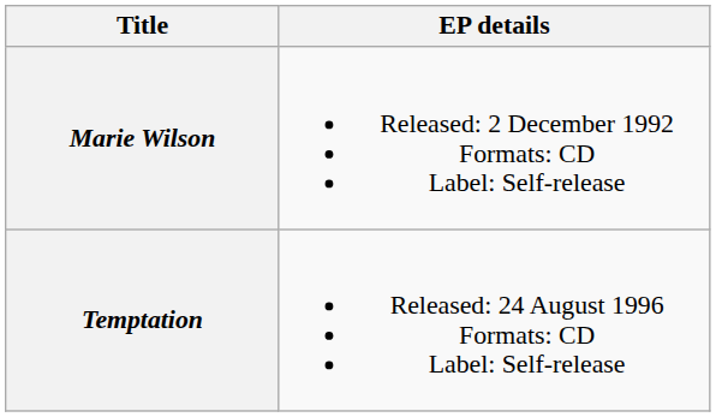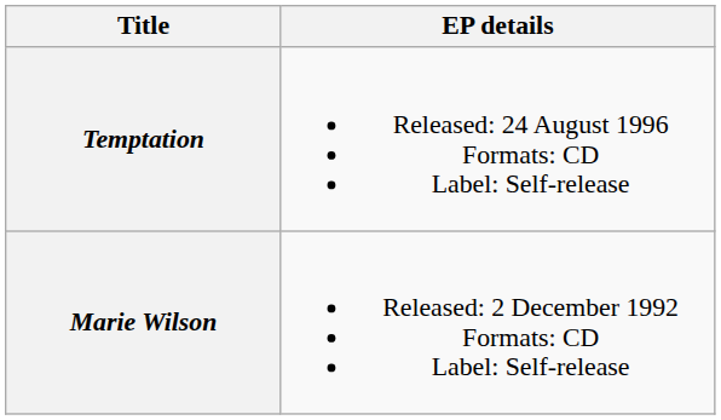rows swapped: Marie Wilson <-> Temptation
